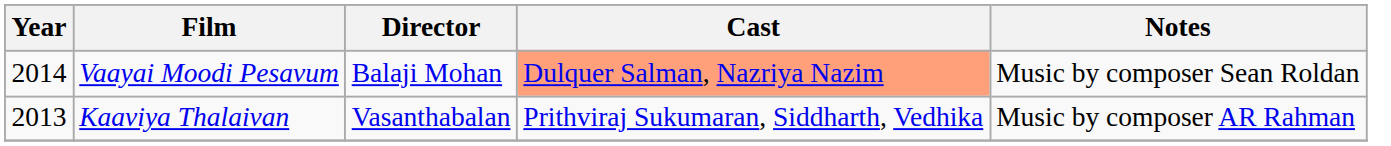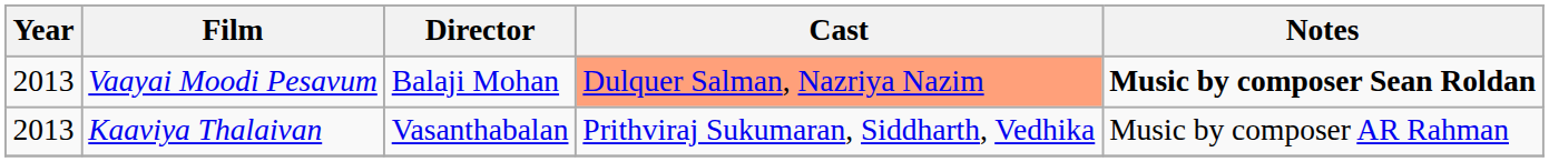Vaayai Moodi Pesavum | Year: 2014 -> 2013
Vaayai Moodi Pesavum | Notes: normal -> bold
